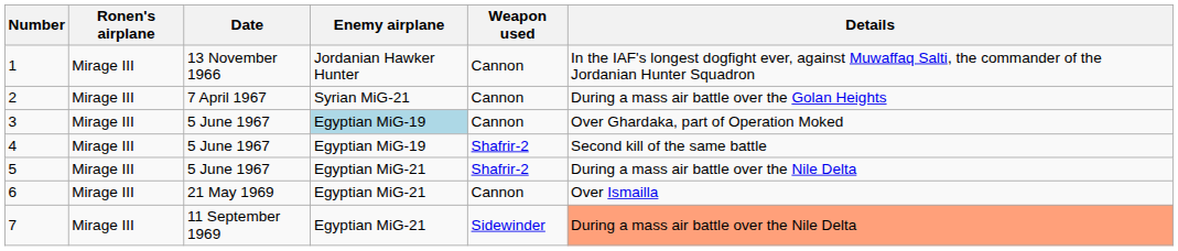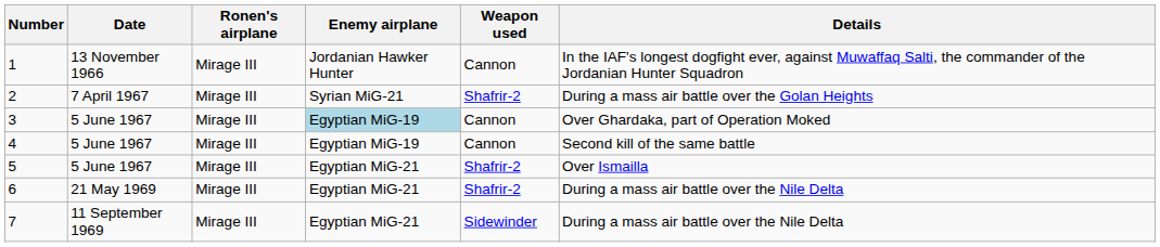columns swapped: Date <-> Ronen's airplane
2 | Weapon used: Cannon -> Shafrir-2
4 | Weapon used: Shafrir-2 -> Cannon
5 | Details: During a mass air battle over the Nile Delta -> Over Ismailla
6 | Weapon used: Cannon -> Shafrir-2
6 | Details: Over Ismailla -> During a mass air battle over the Nile Delta
7 | Details: lightsalmon background -> no background
